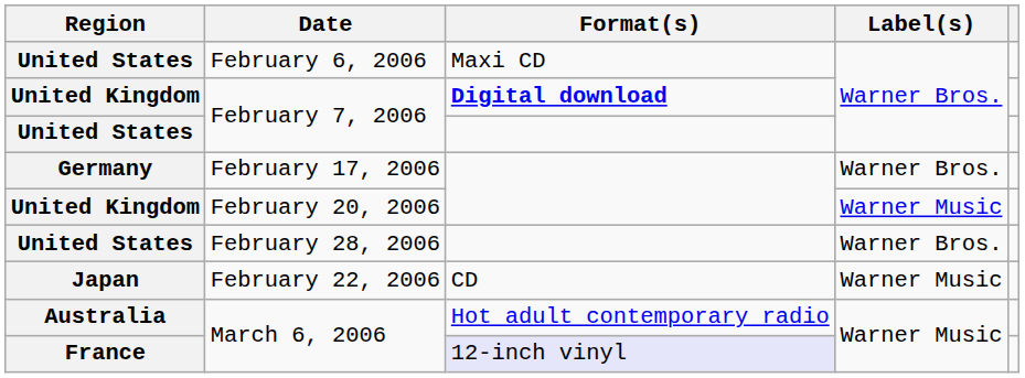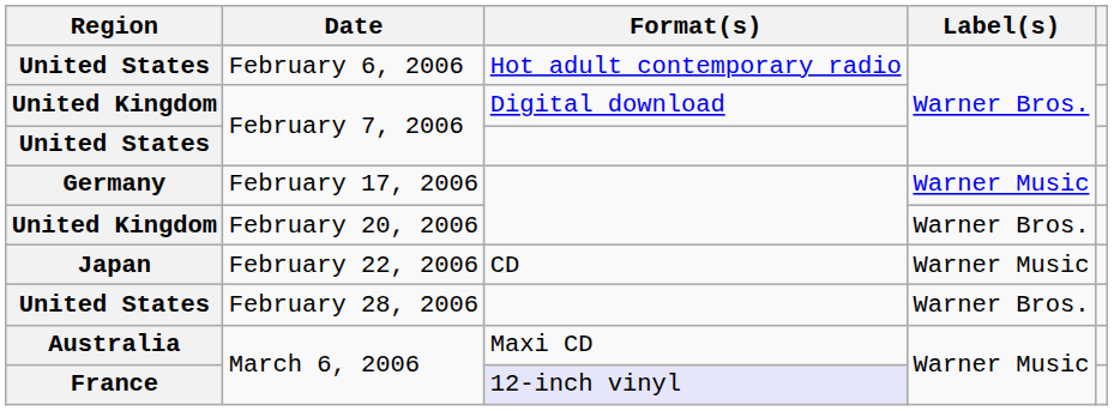February 6, 2006 | Format(s): Maxi CD -> Hot adult contemporary radio
United Kingdom / February 7, 2006 | Format(s): bold -> normal
February 17, 2006 | Label(s): Warner Bros. -> Warner Music
February 20, 2006 | Label(s): Warner Music -> Warner Bros.
rows swapped: February 22, 2006 <-> February 28, 2006
Australia / March 6, 2006 | Format(s): Hot adult contemporary radio -> Maxi CD
